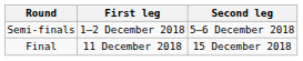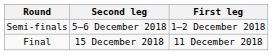columns swapped: First leg <-> Second leg
